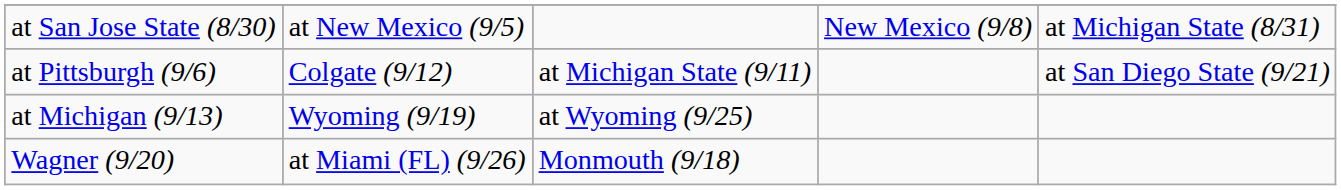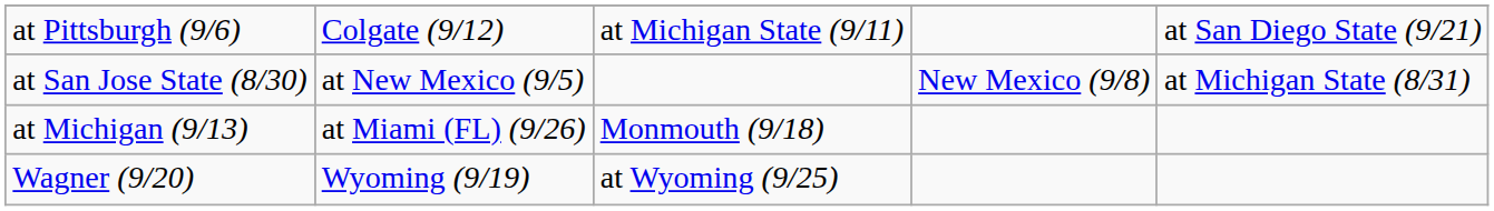rows swapped: at San Jose State (8/30) <-> at Pittsburgh (9/6)
at Michigan (9/13) | column 2: Wyoming (9/19) -> at Miami (FL) (9/26)
at Michigan (9/13) | column 3: at Wyoming (9/25) -> Monmouth (9/18)
Wagner (9/20) | column 2: at Miami (FL) (9/26) -> Wyoming (9/19)
Wagner (9/20) | column 3: Monmouth (9/18) -> at Wyoming (9/25)
